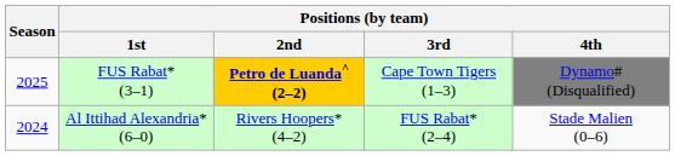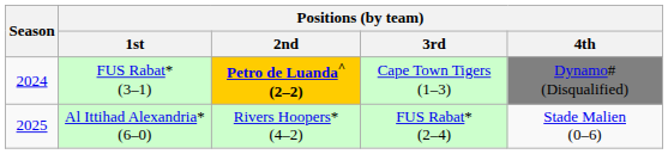FUS Rabat* (3–1) | Season: 2025 -> 2024
Al Ittihad Alexandria* (6–0) | Season: 2024 -> 2025
